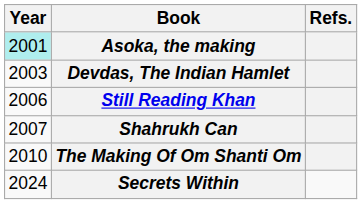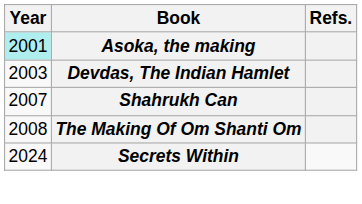- row: 2006 | Still Reading Khan
The Making Of Om Shanti Om | Year: 2010 -> 2008
